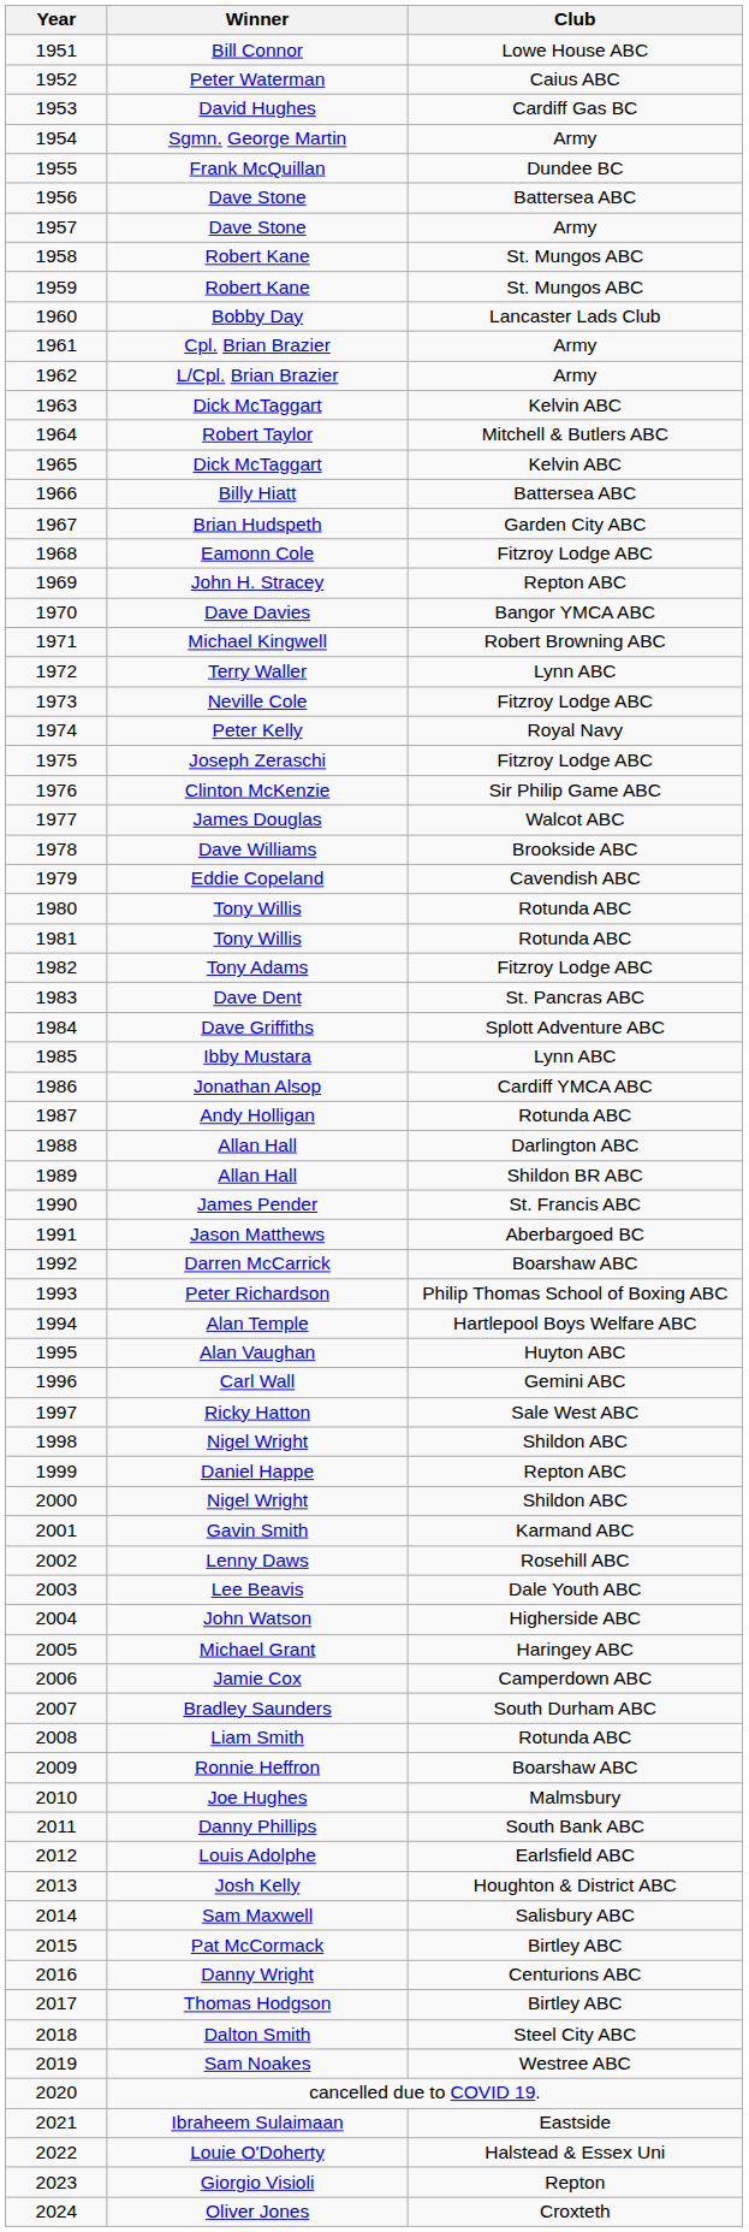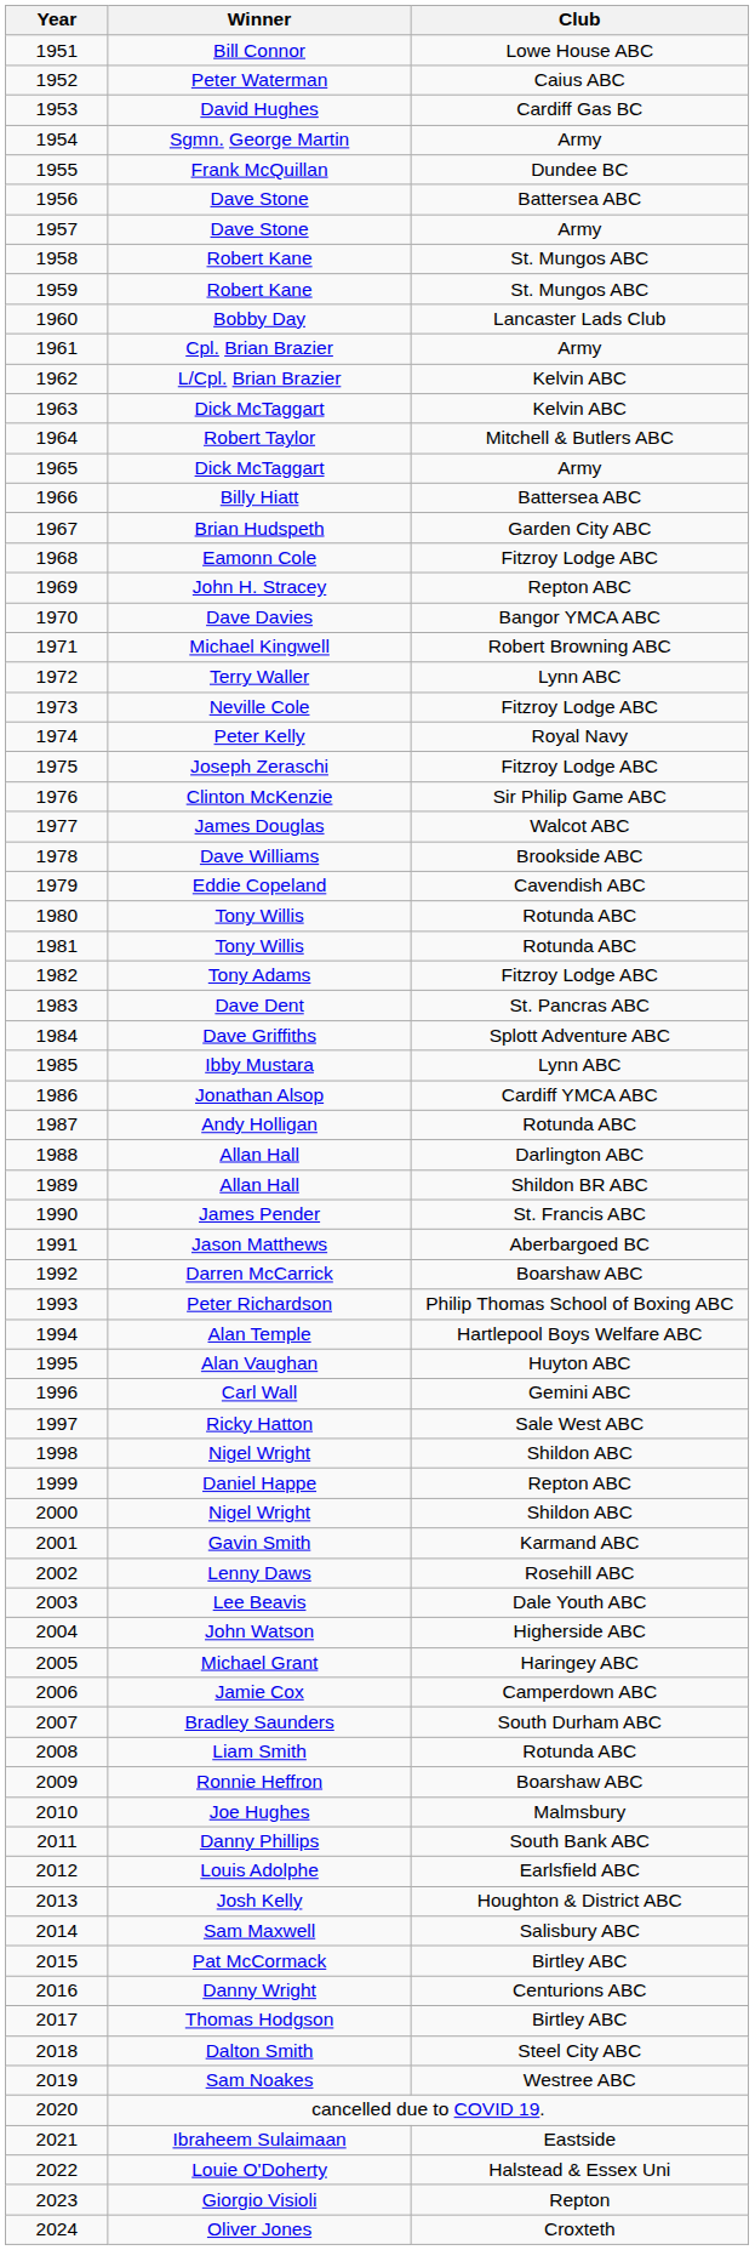L/Cpl. Brian Brazier | Club: Army -> Kelvin ABC
1965 / Dick McTaggart | Club: Kelvin ABC -> Army
